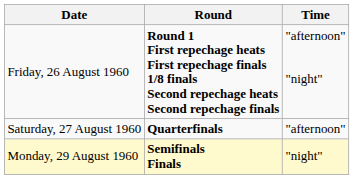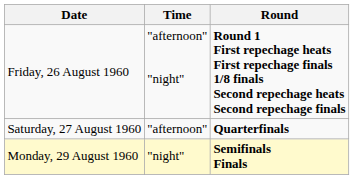columns swapped: Time <-> Round
